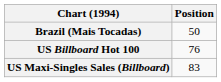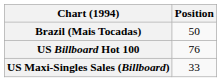US Maxi-Singles Sales (Billboard) | Position: 83 -> 33
